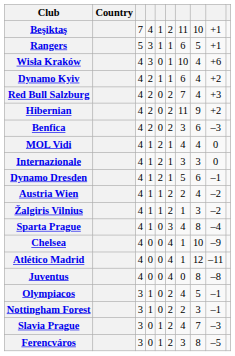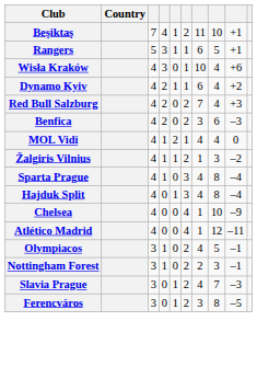- row: Hibernian | 4 | 2 | 0 | 2 | 11 | 9 | +2
- row: Internazionale | 4 | 1 | 2 | 1 | 3 | 3 | 0
- row: Dynamo Dresden | 4 | 1 | 2 | 1 | 5 | 6 | –1
- row: Austria Wien | 4 | 1 | 1 | 2 | 2 | 4 | –2
+ row: Hajduk Split | 4 | 0 | 1 | 3 | 4 | 8 | –4
- row: Juventus | 4 | 0 | 0 | 4 | 0 | 8 | –8
